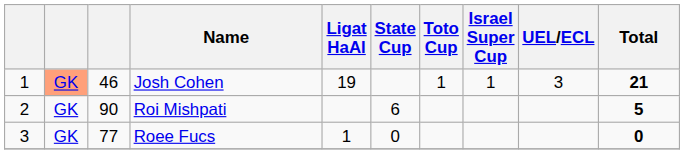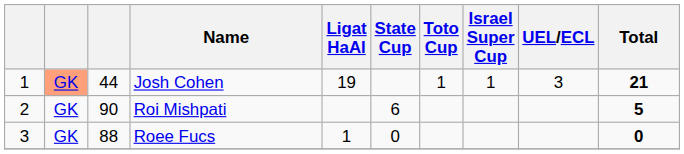Josh Cohen | column 3: 46 -> 44
Roee Fucs | column 3: 77 -> 88
